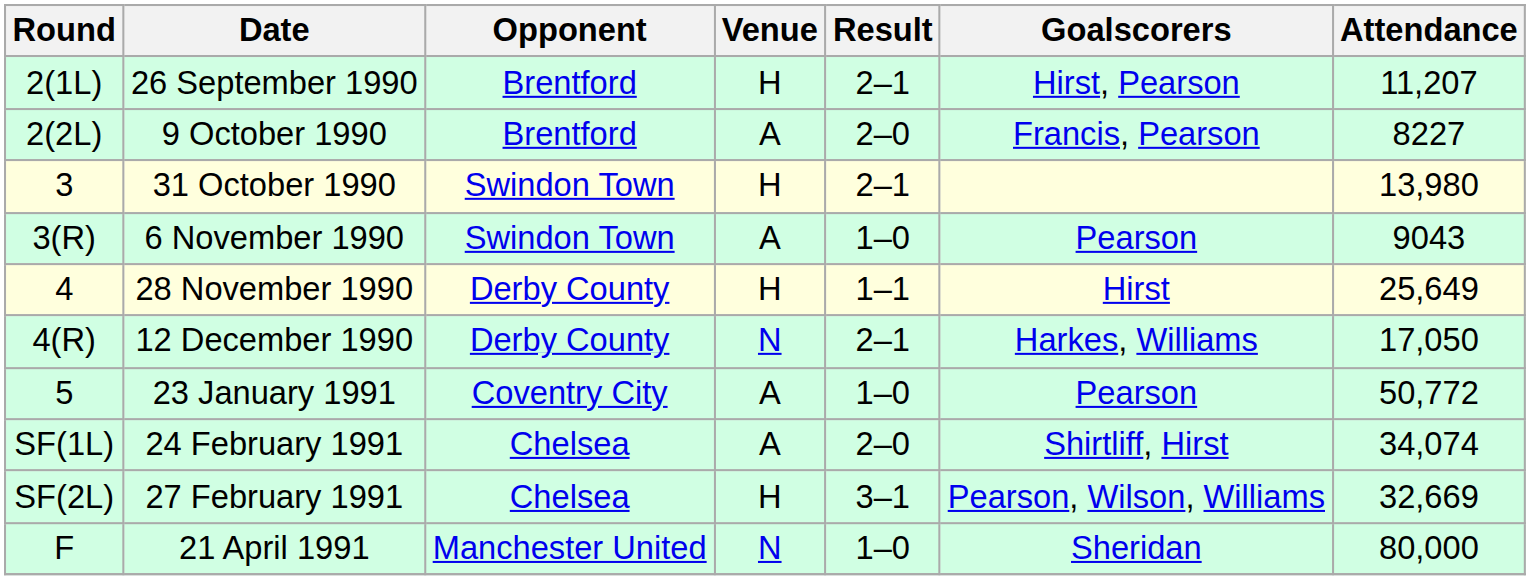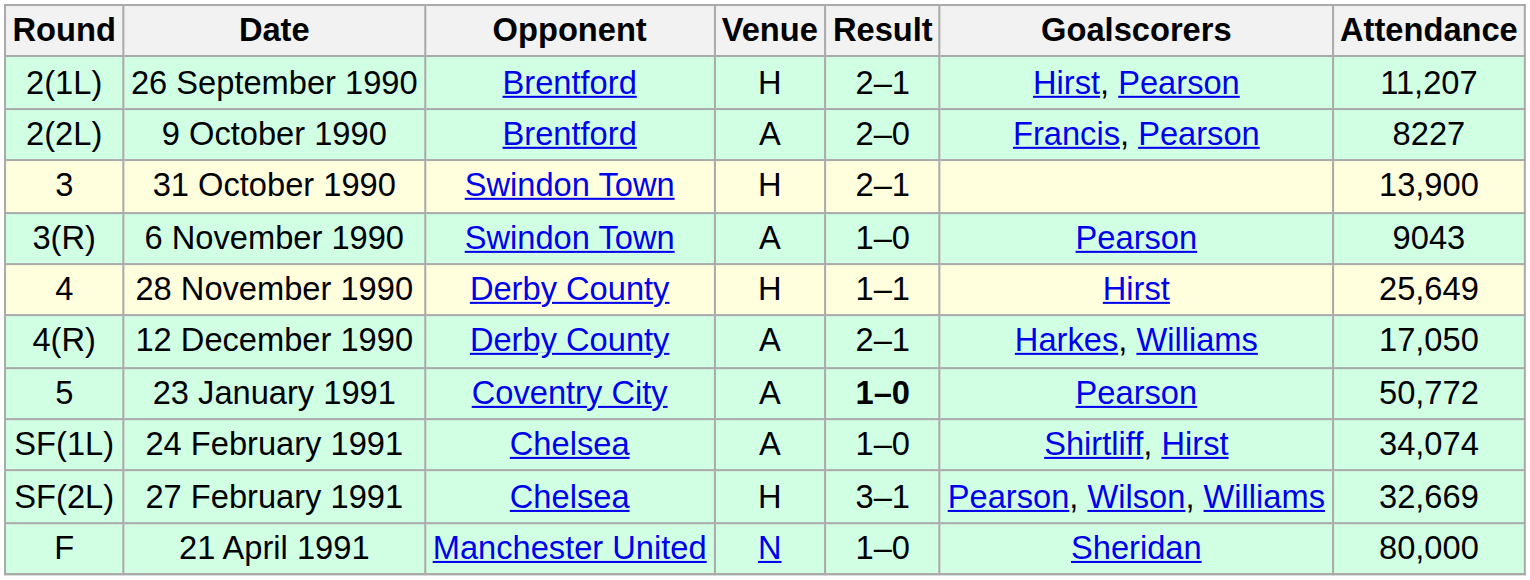31 October 1990 | Attendance: 13,980 -> 13,900
12 December 1990 | Venue: N -> A
23 January 1991 | Result: normal -> bold
24 February 1991 | Result: 2–0 -> 1–0
